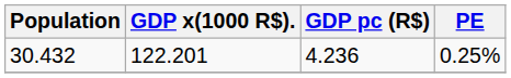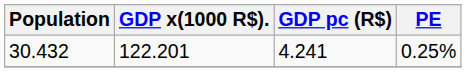30.432 | GDP pc (R$): 4.236 -> 4.241
